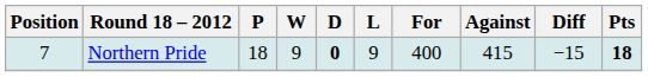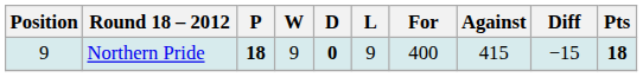Northern Pride | Position: 7 -> 9
Northern Pride | P: normal -> bold
